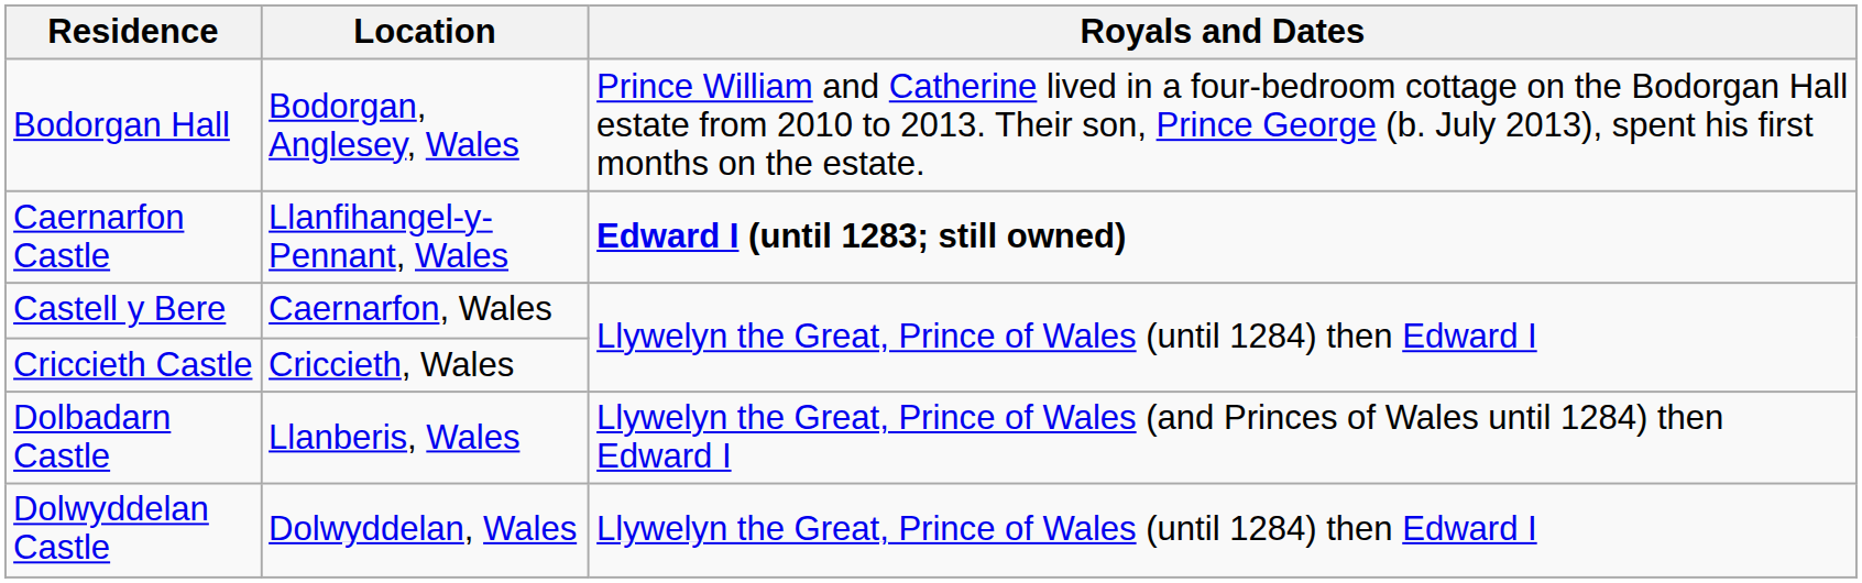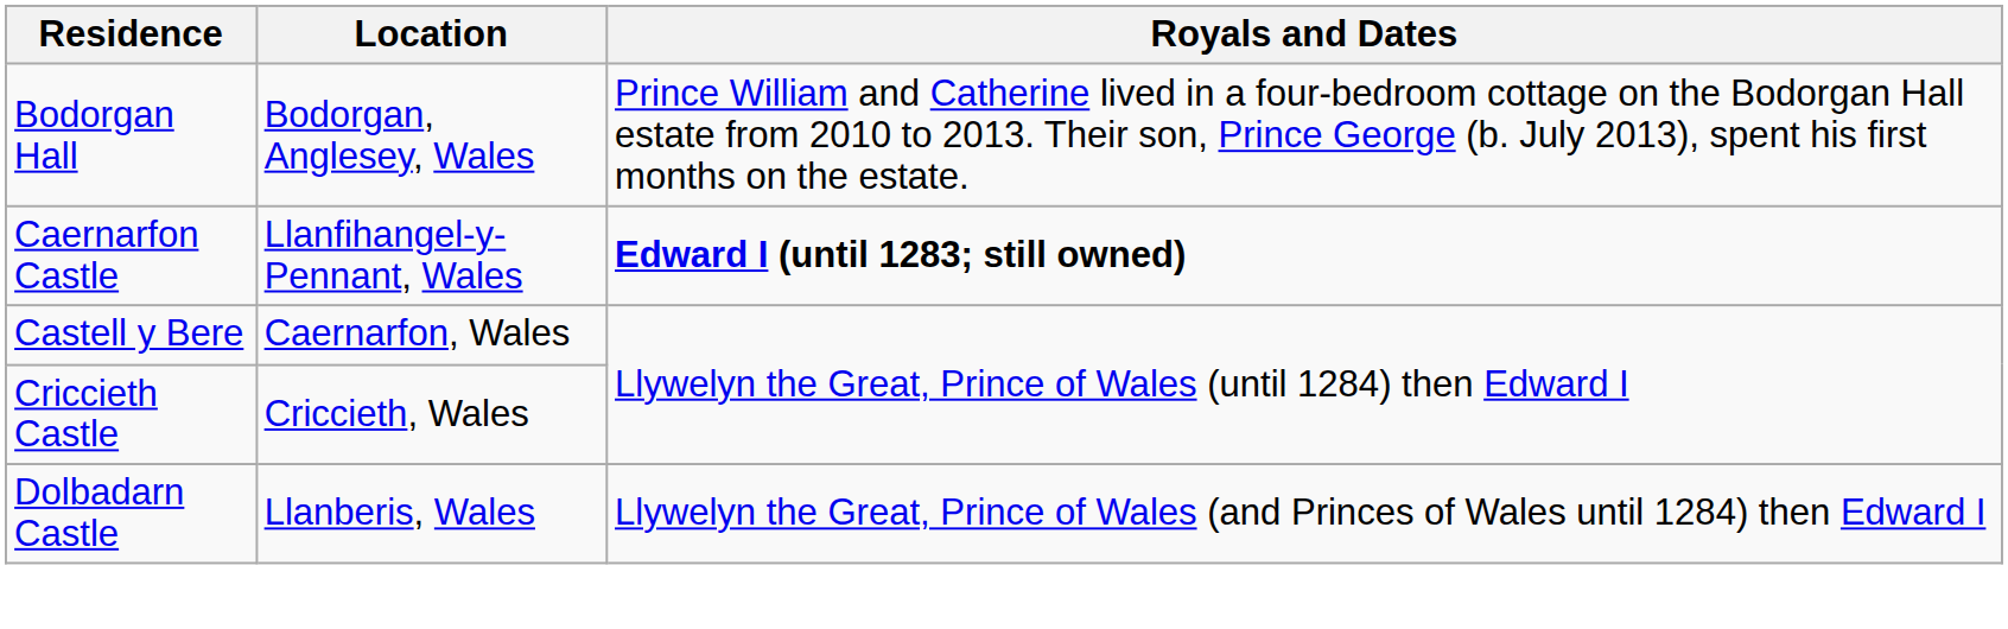- row: Dolwyddelan Castle | Dolwyddelan, Wales | Llywelyn the Great, Prince of Wales (until 1284) then Edward I
